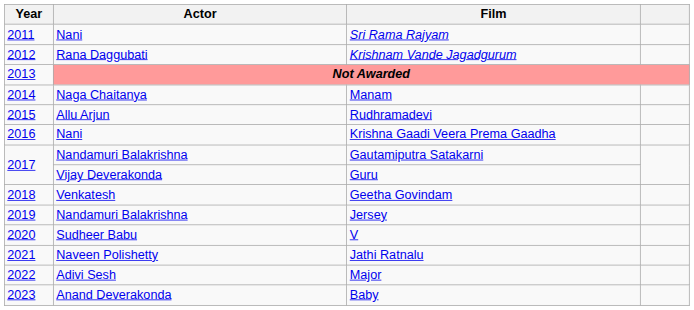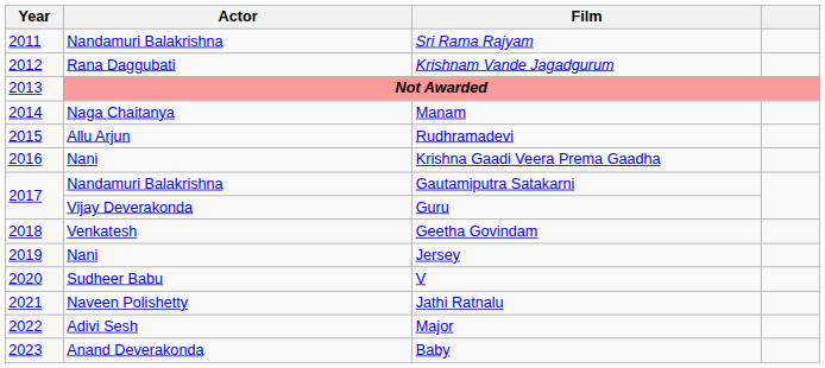Sri Rama Rajyam | Actor: Nani -> Nandamuri Balakrishna
Jersey | Actor: Nandamuri Balakrishna -> Nani
